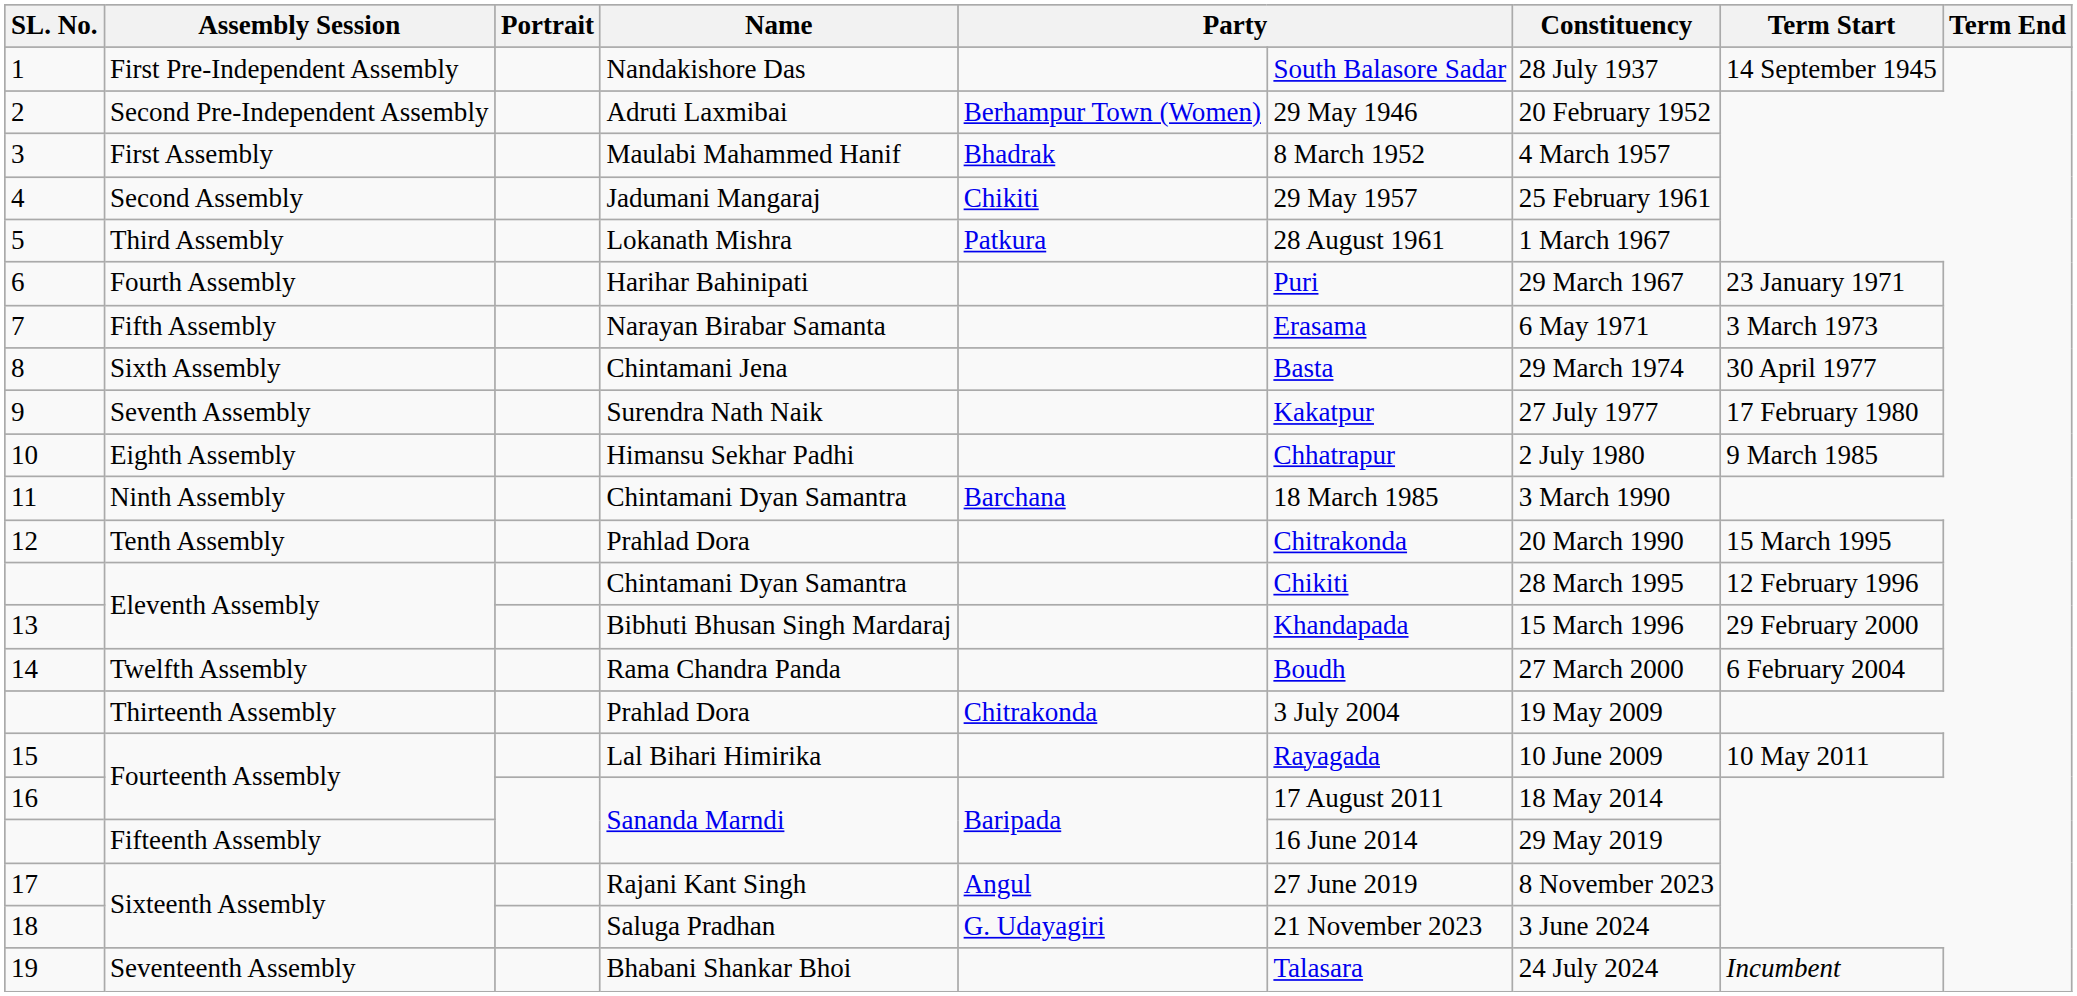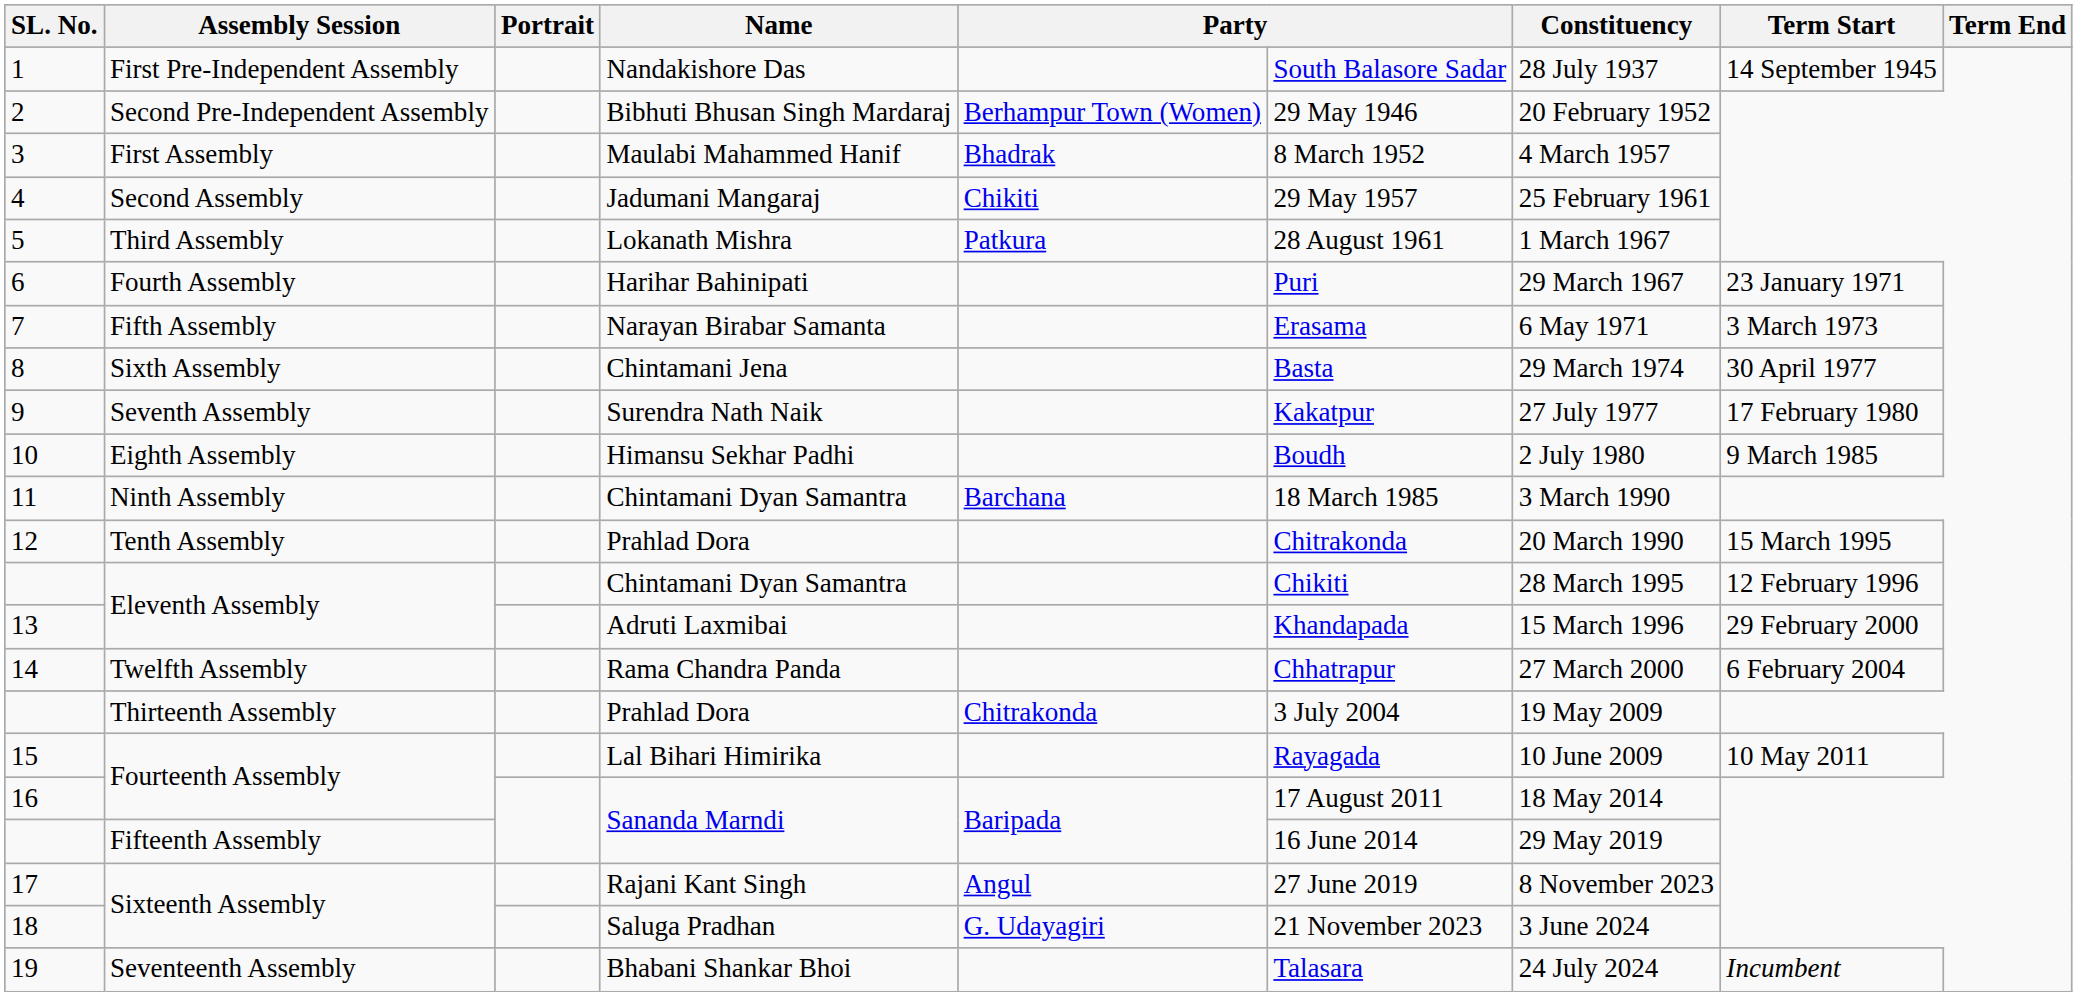2 | Name: Adruti Laxmibai -> Bibhuti Bhusan Singh Mardaraj
10 | column 6: Chhatrapur -> Boudh
13 | Name: Bibhuti Bhusan Singh Mardaraj -> Adruti Laxmibai
14 | column 6: Boudh -> Chhatrapur
